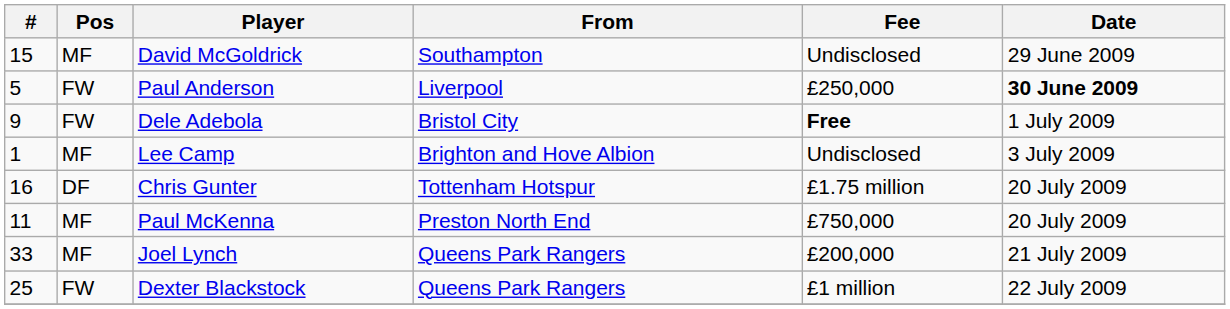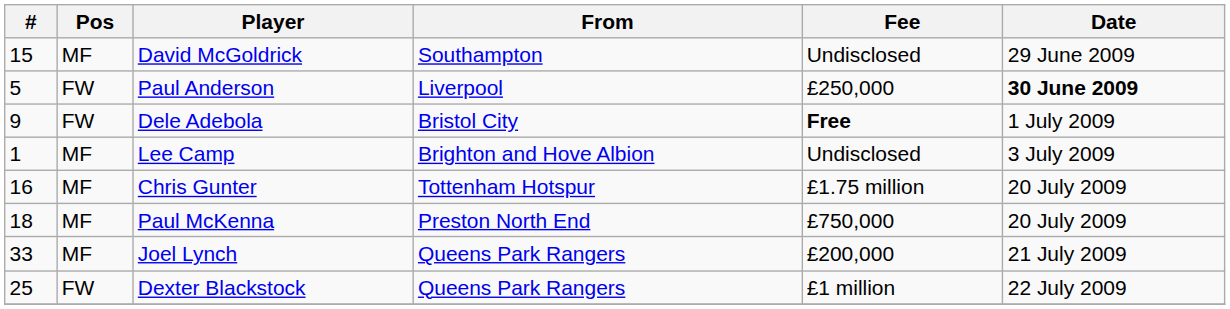Chris Gunter | Pos: DF -> MF
Paul McKenna | #: 11 -> 18
